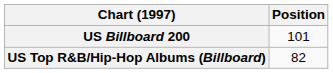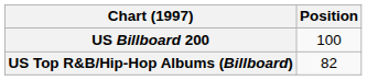US Billboard 200 | Position: 101 -> 100
